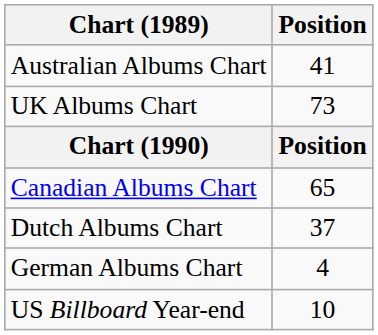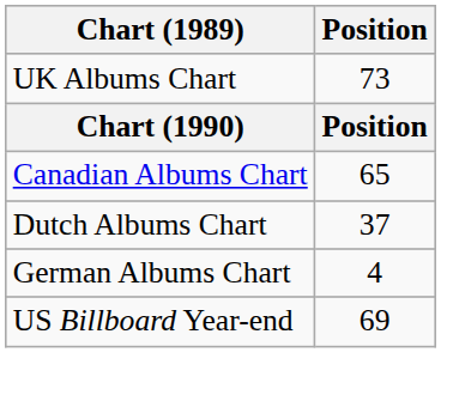- row: Australian Albums Chart | 41
US Billboard Year-end | Position: 10 -> 69
